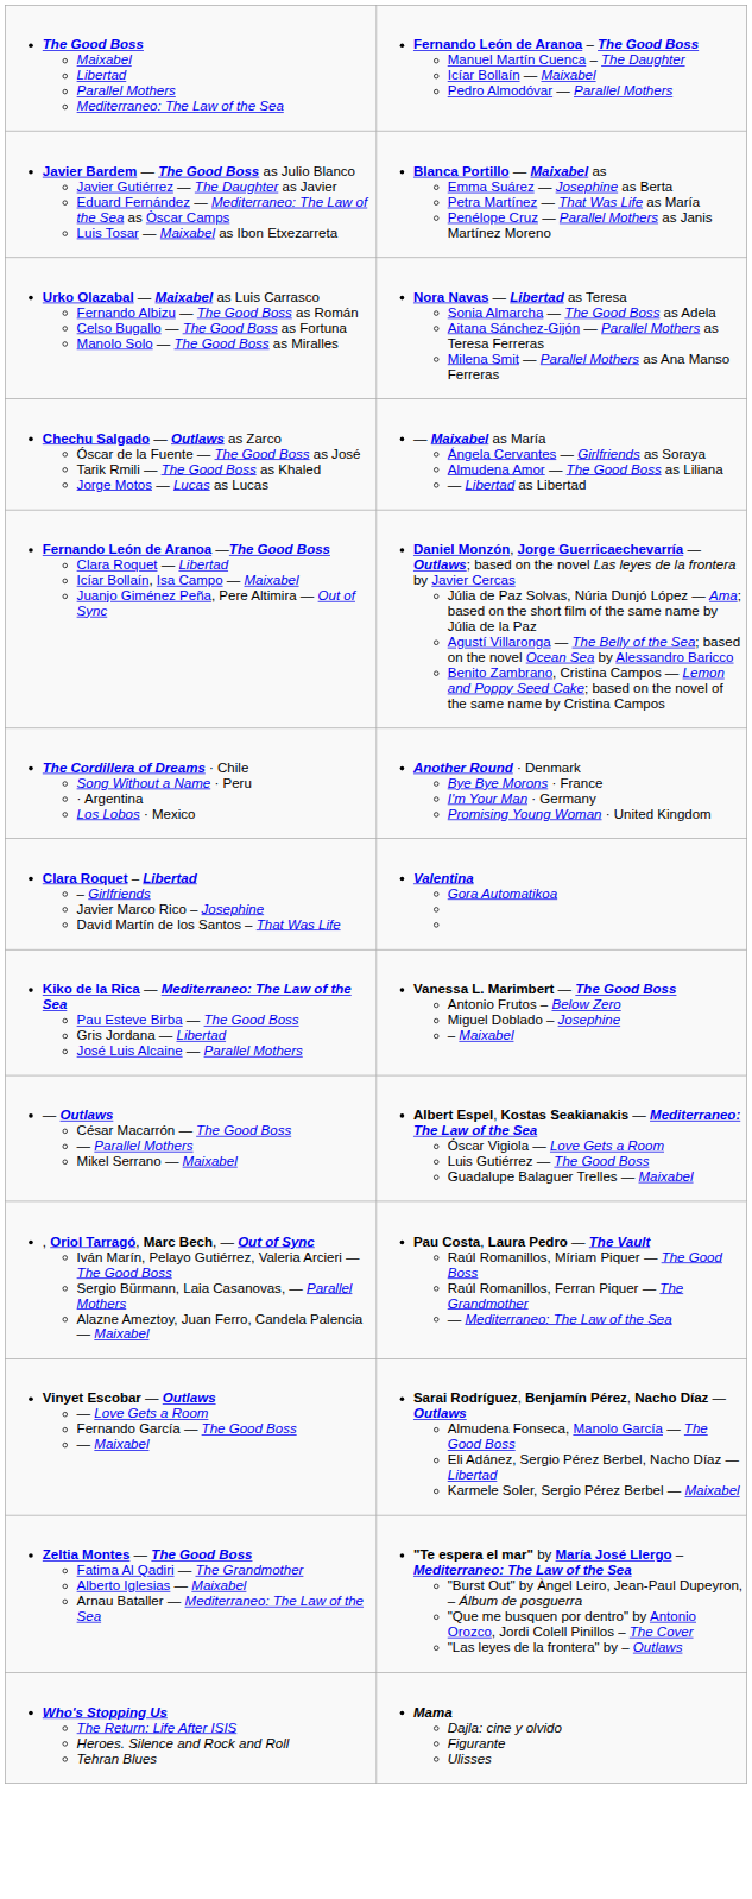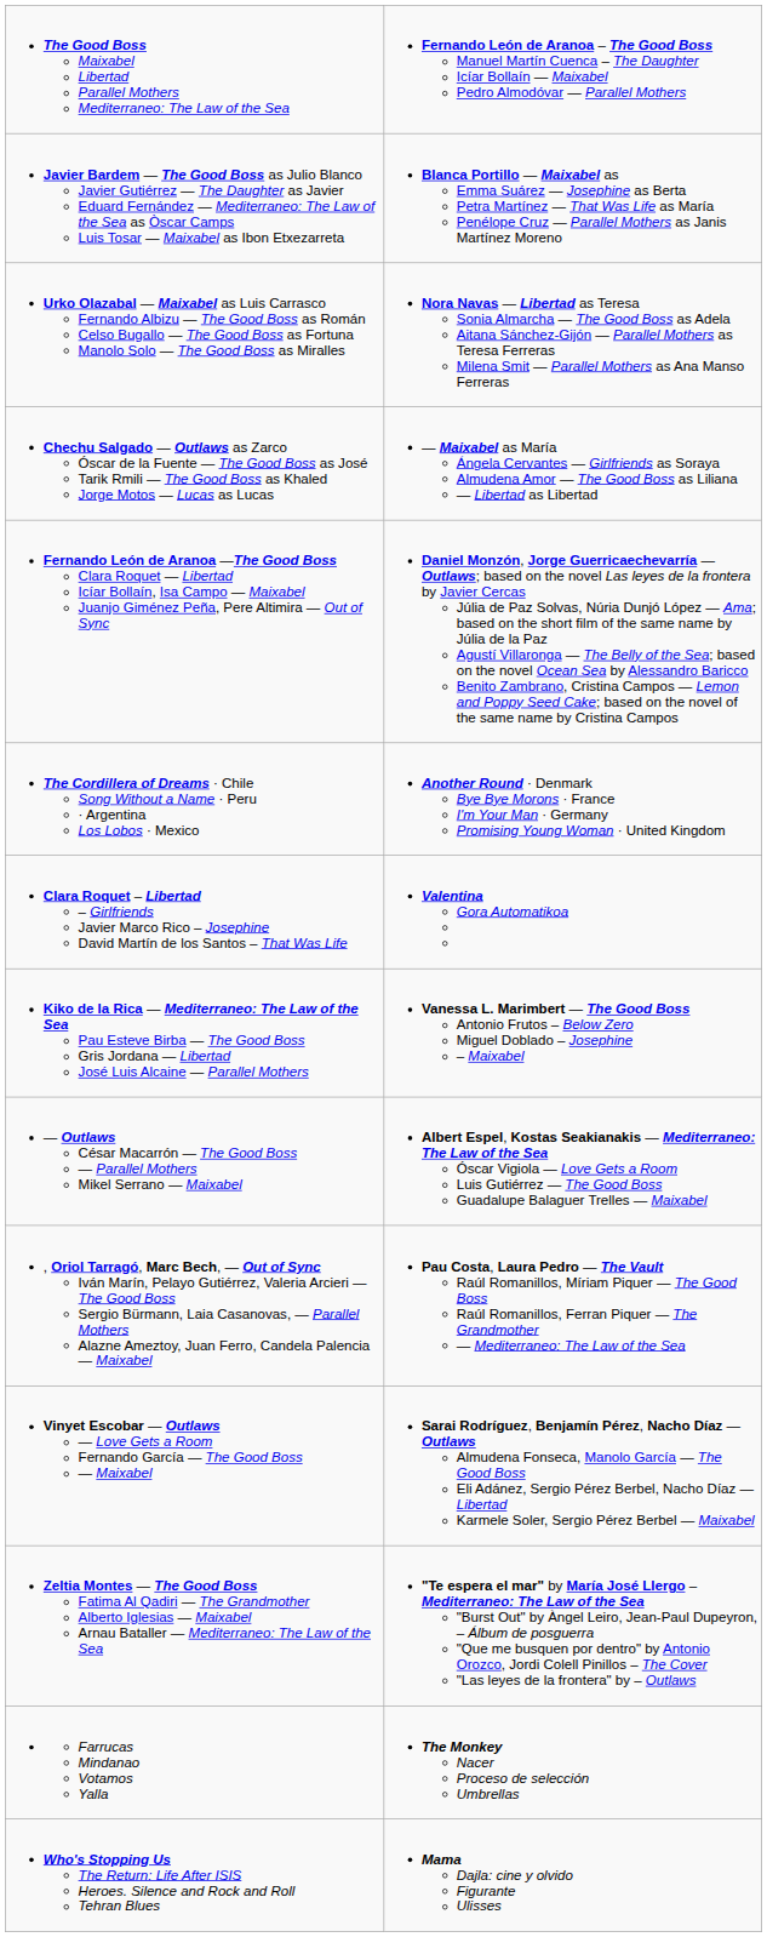+ row: Farrucas Mindanao Votamos Yalla | The Monkey Nacer Proceso de selección Umbrellas
